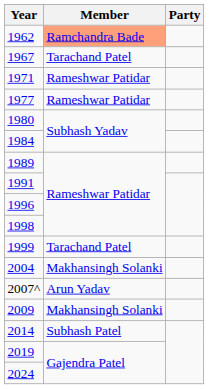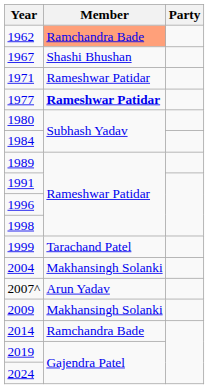1967 | Member: Tarachand Patel -> Shashi Bhushan
1977 | Member: normal -> bold
2014 | Member: Subhash Patel -> Ramchandra Bade
